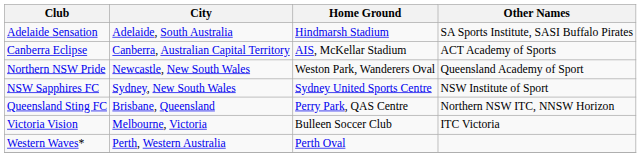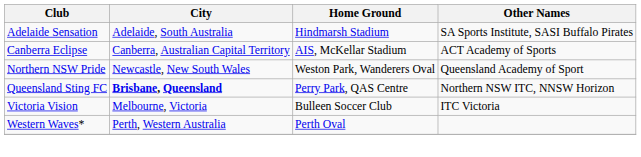- row: NSW Sapphires FC | Sydney, New South Wales | Sydney United Sports Centre | NSW Institute of Sport
Queensland Sting FC | City: normal -> bold
